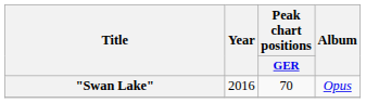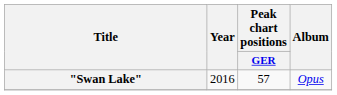"Swan Lake" | Peak chart positions / GER: 70 -> 57
